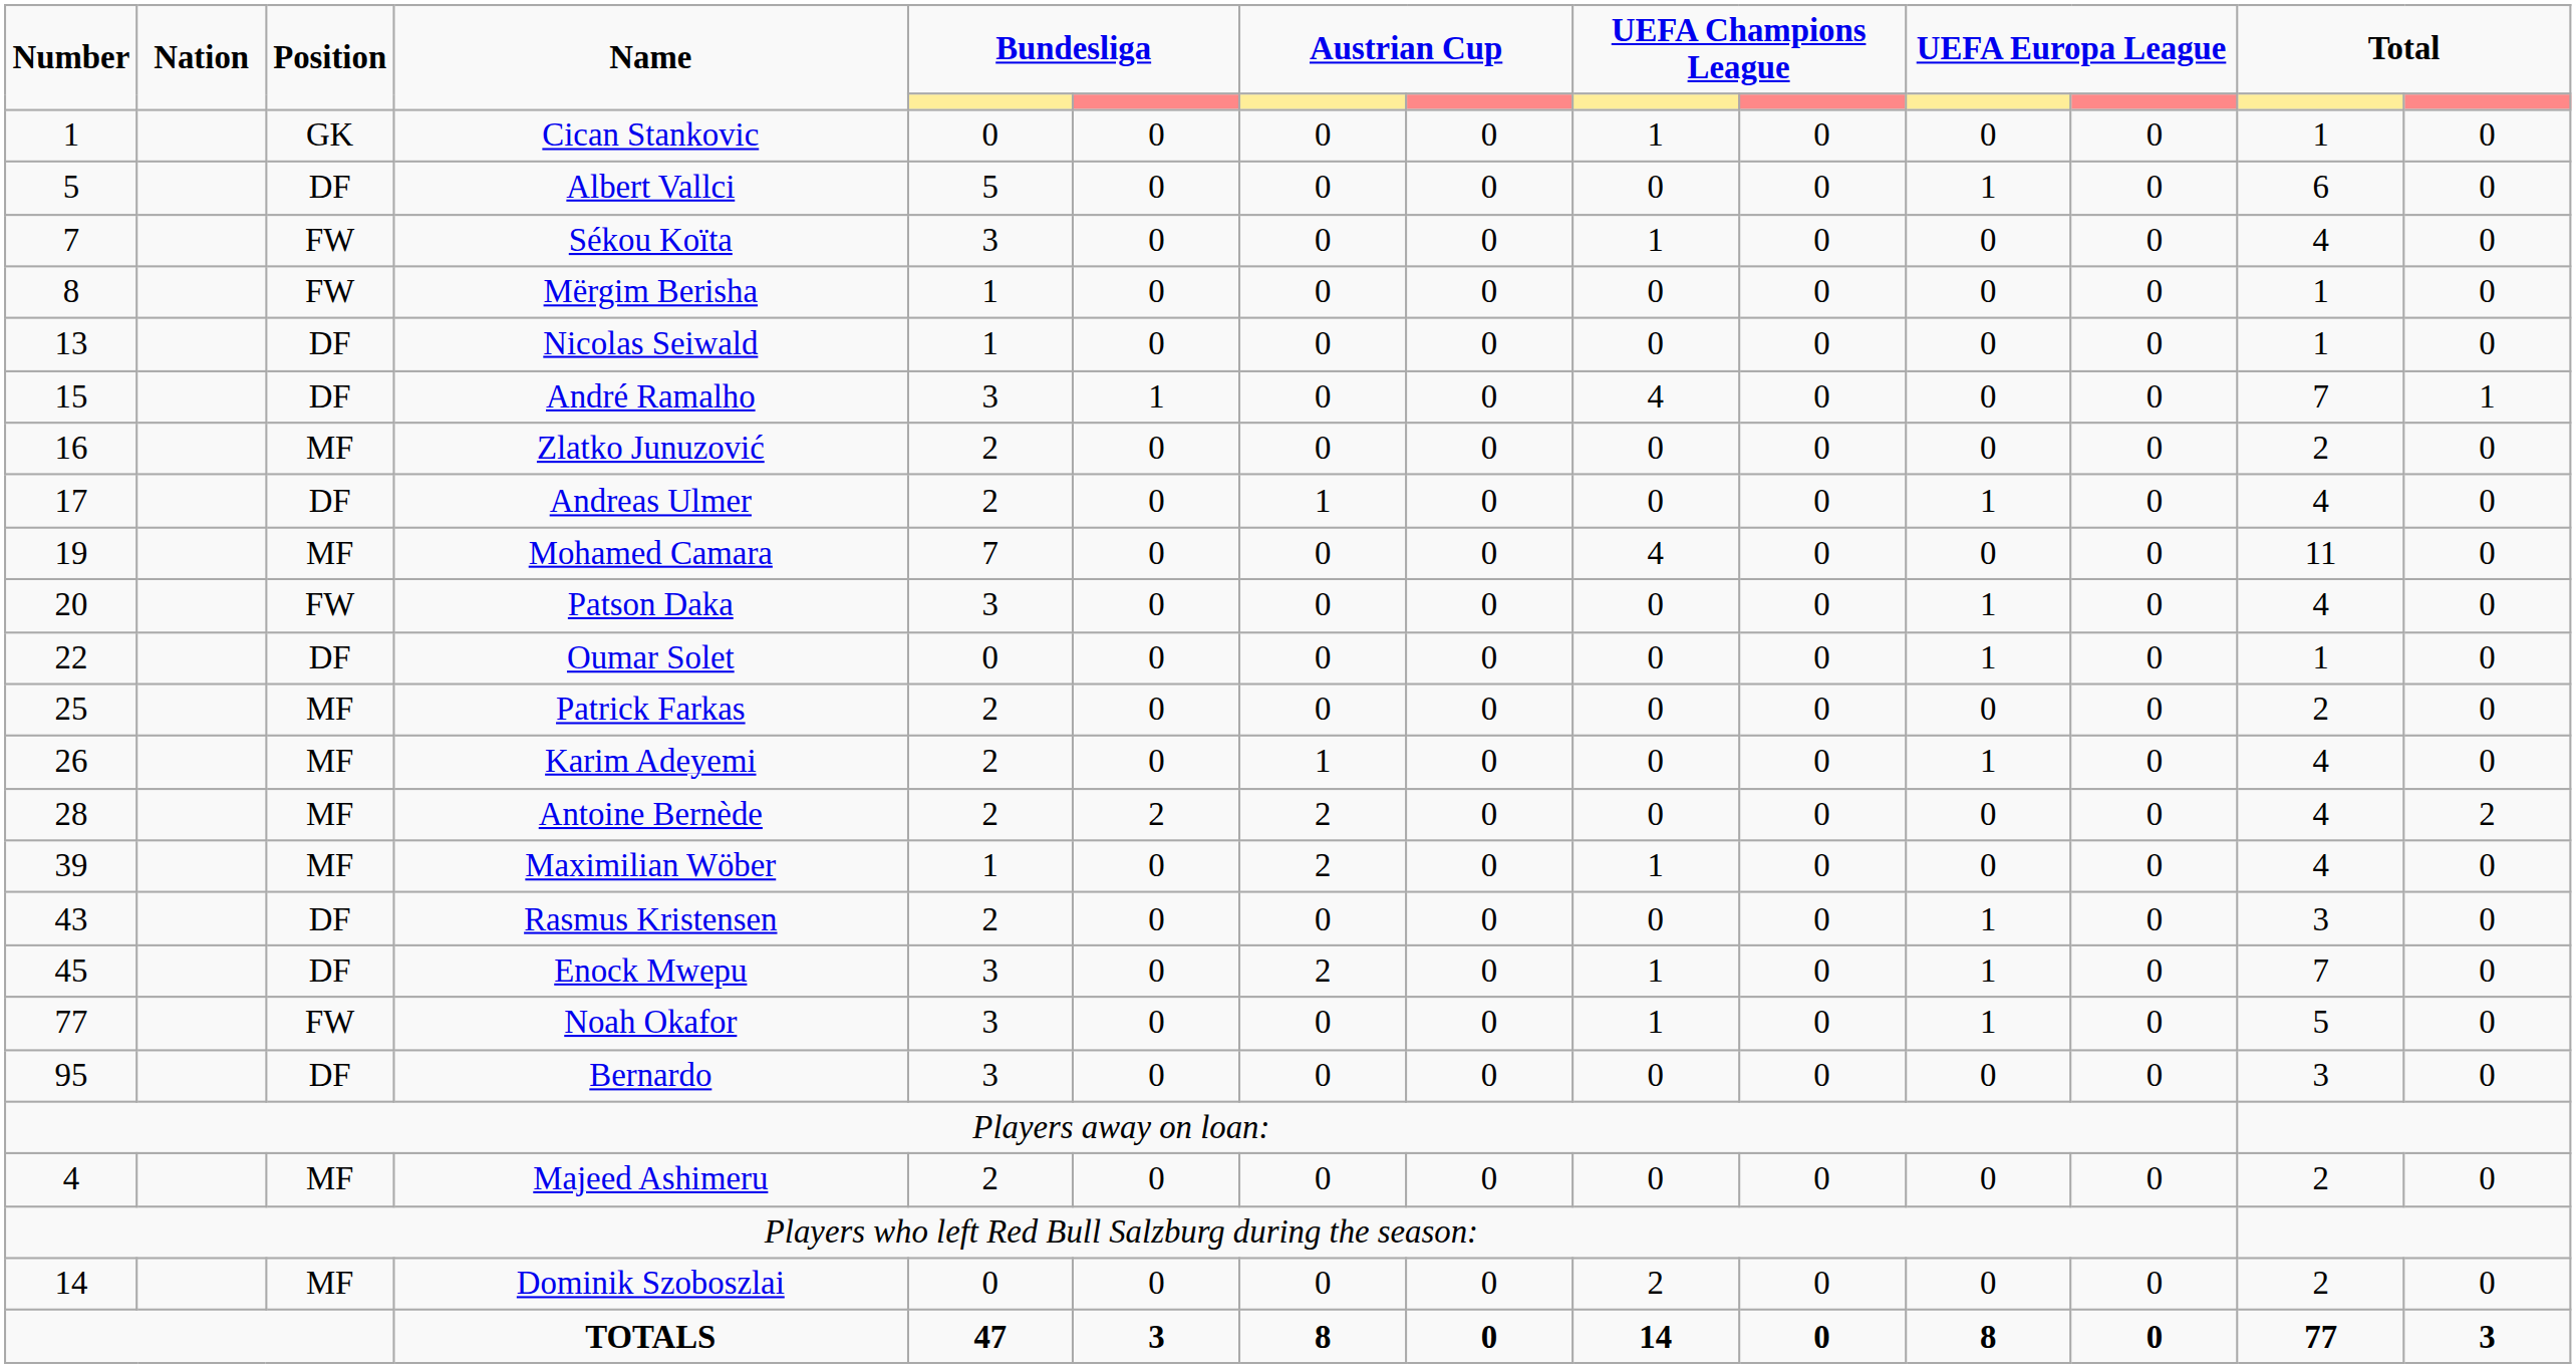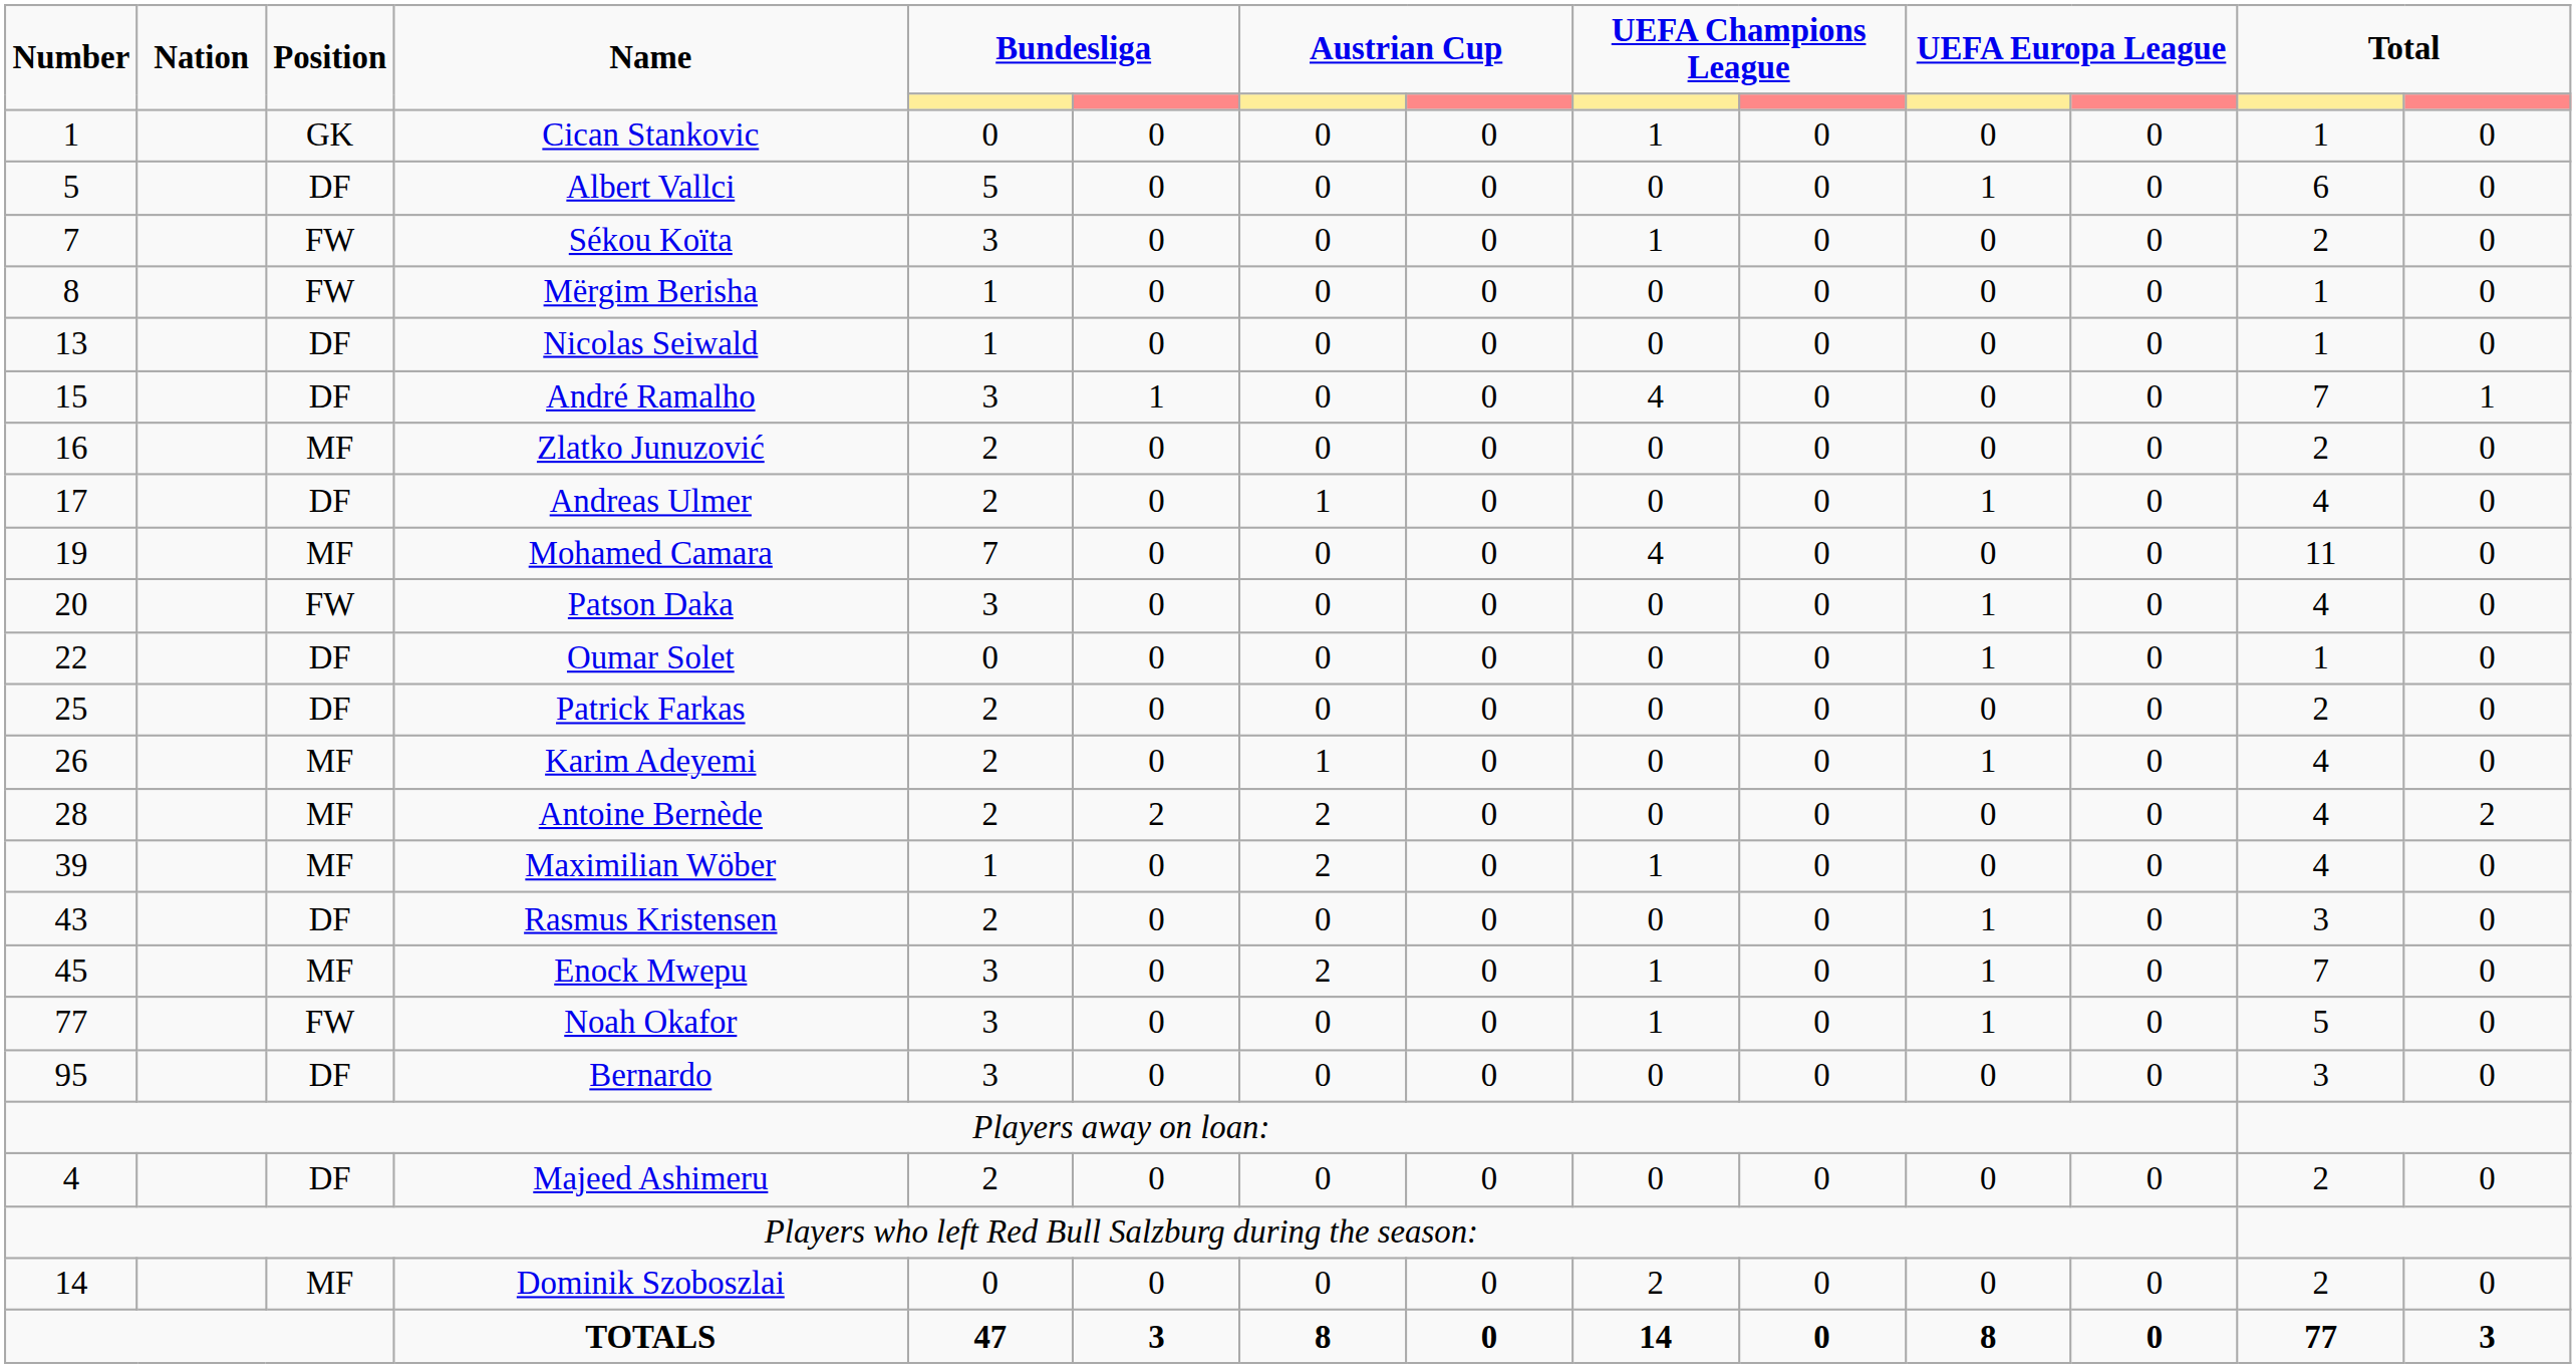Sékou Koïta | column 13: 4 -> 2
Patrick Farkas | Position: MF -> DF
Enock Mwepu | Position: DF -> MF
Majeed Ashimeru | Position: MF -> DF
